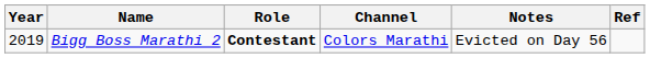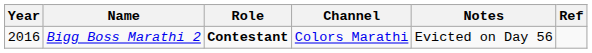Bigg Boss Marathi 2 | Year: 2019 -> 2016
